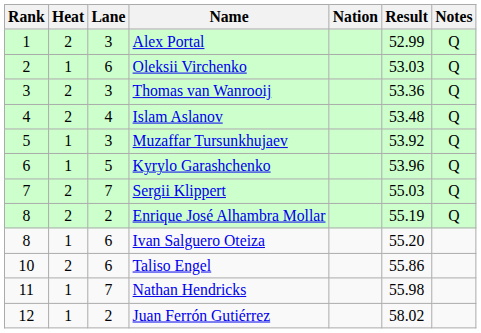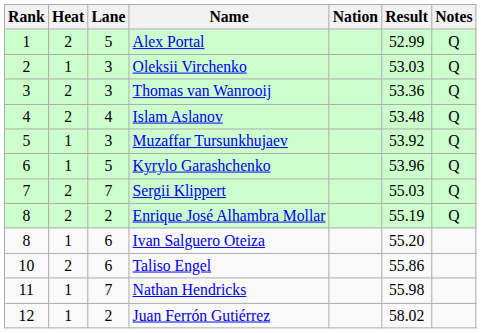Alex Portal | Lane: 3 -> 5
Oleksii Virchenko | Lane: 6 -> 3
